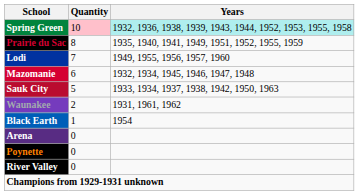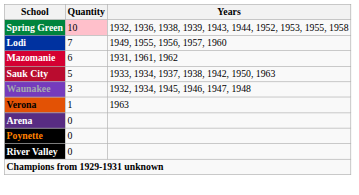Spring Green | Years: paleturquoise background -> no background
- row: Prairie du Sac | 8 | 1935, 1940, 1941, 1949, 1951, 1952, 1955, 1959
Mazomanie | Years: 1932, 1934, 1945, 1946, 1947, 1948 -> 1931, 1961, 1962
Waunakee | Quantity: 2 -> 3
Waunakee | Years: 1931, 1961, 1962 -> 1932, 1934, 1945, 1946, 1947, 1948
- row: Black Earth | 1 | 1954
+ row: Verona | 1 | 1963
